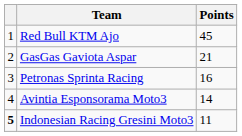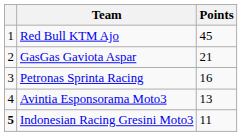Avintia Esponsorama Moto3 | Points: 14 -> 13
